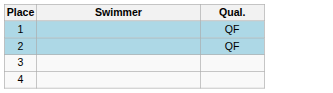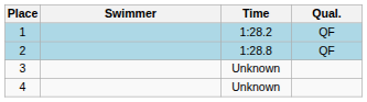+ column: Time | 1:28.2 | 1:28.8 | Unknown | Unknown
